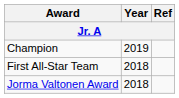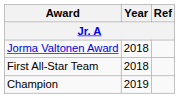rows swapped: Jorma Valtonen Award <-> Champion
